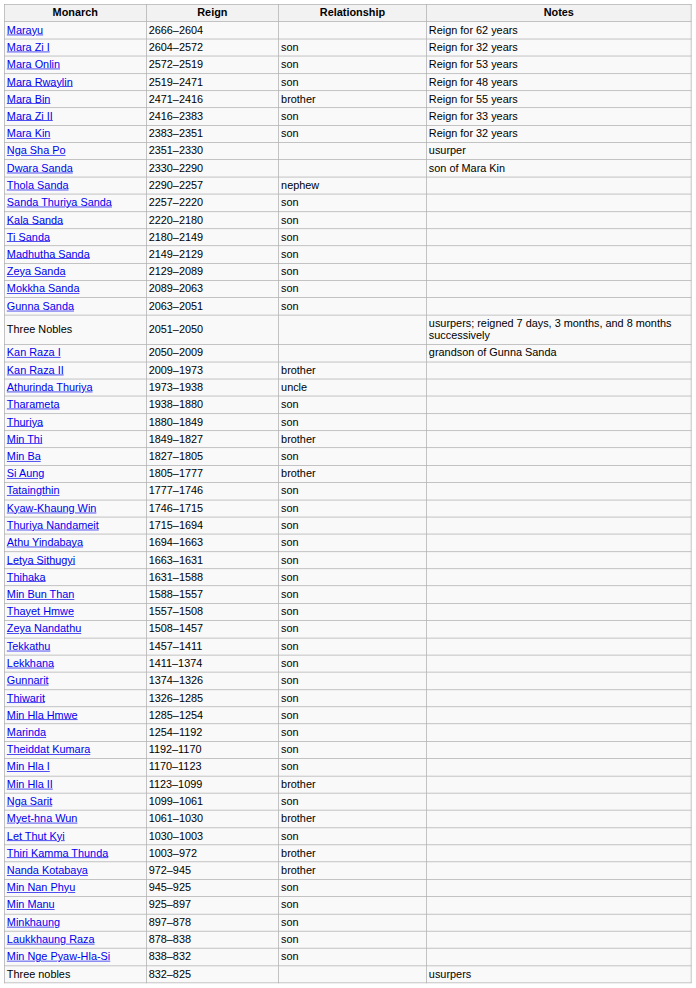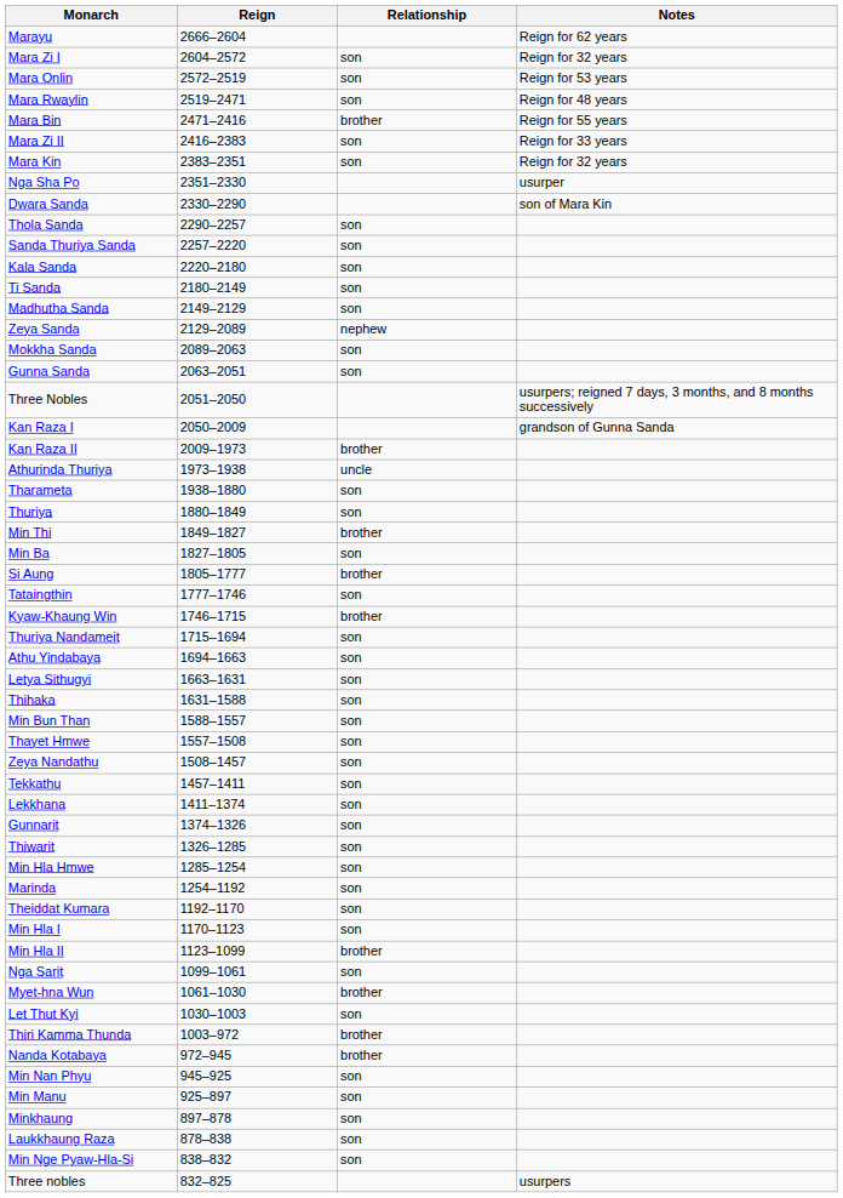Thola Sanda | Relationship: nephew -> son
Zeya Sanda | Relationship: son -> nephew
Kyaw-Khaung Win | Relationship: son -> brother
